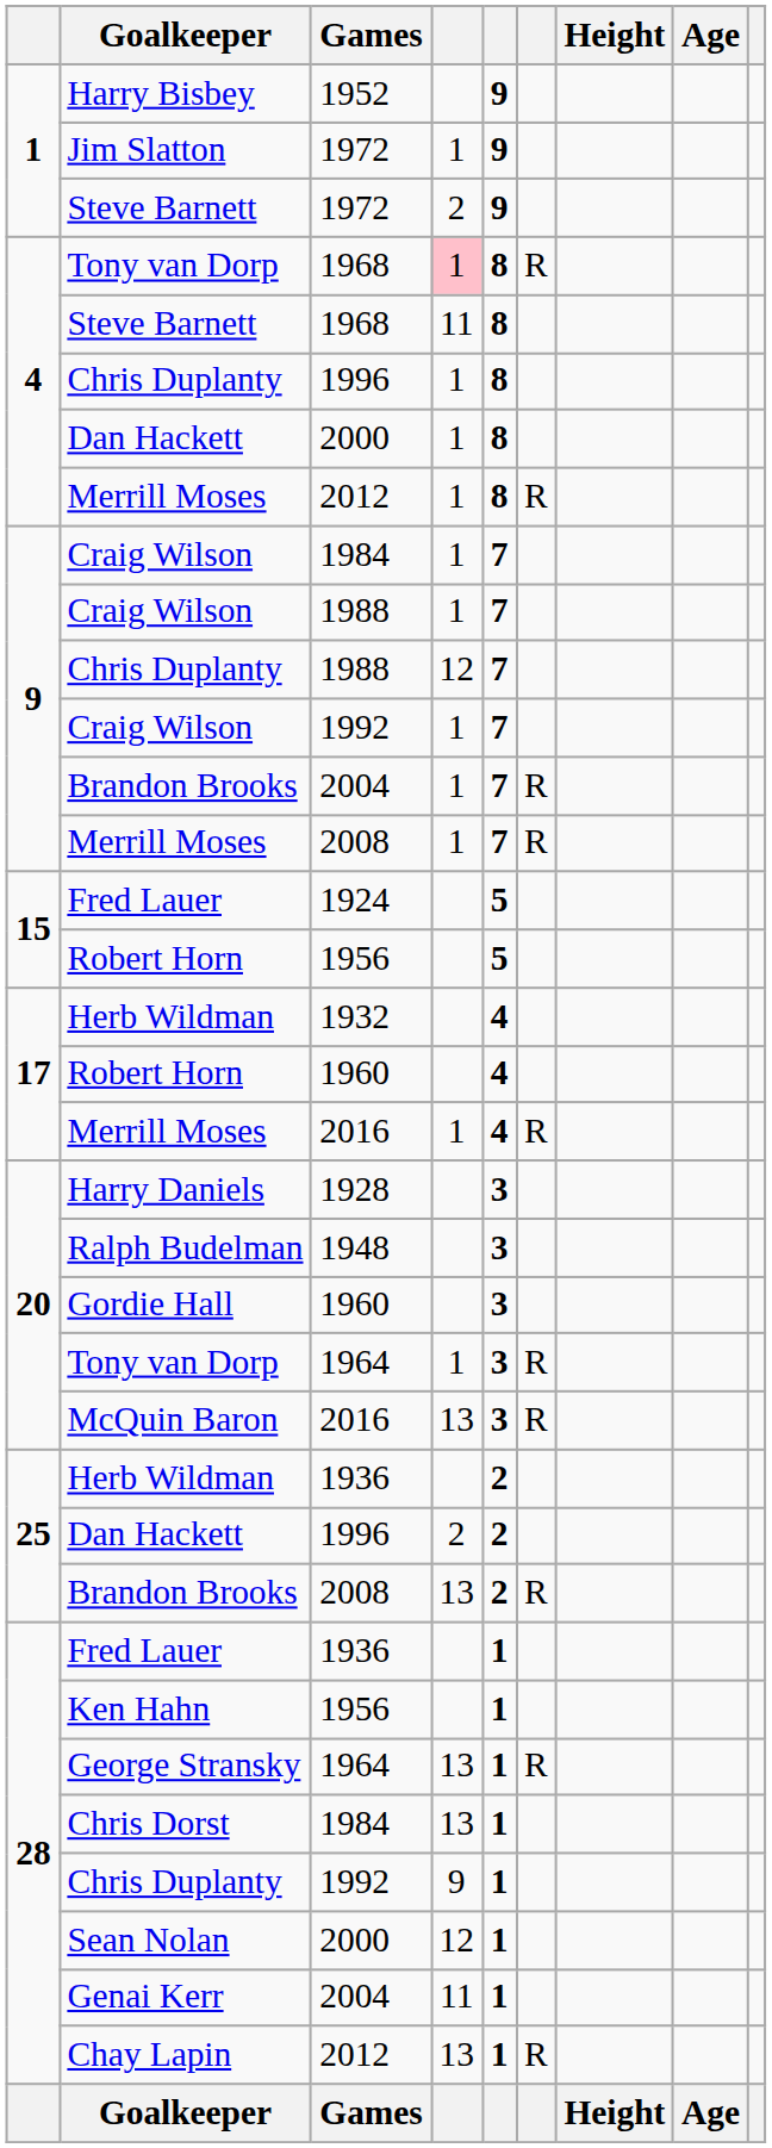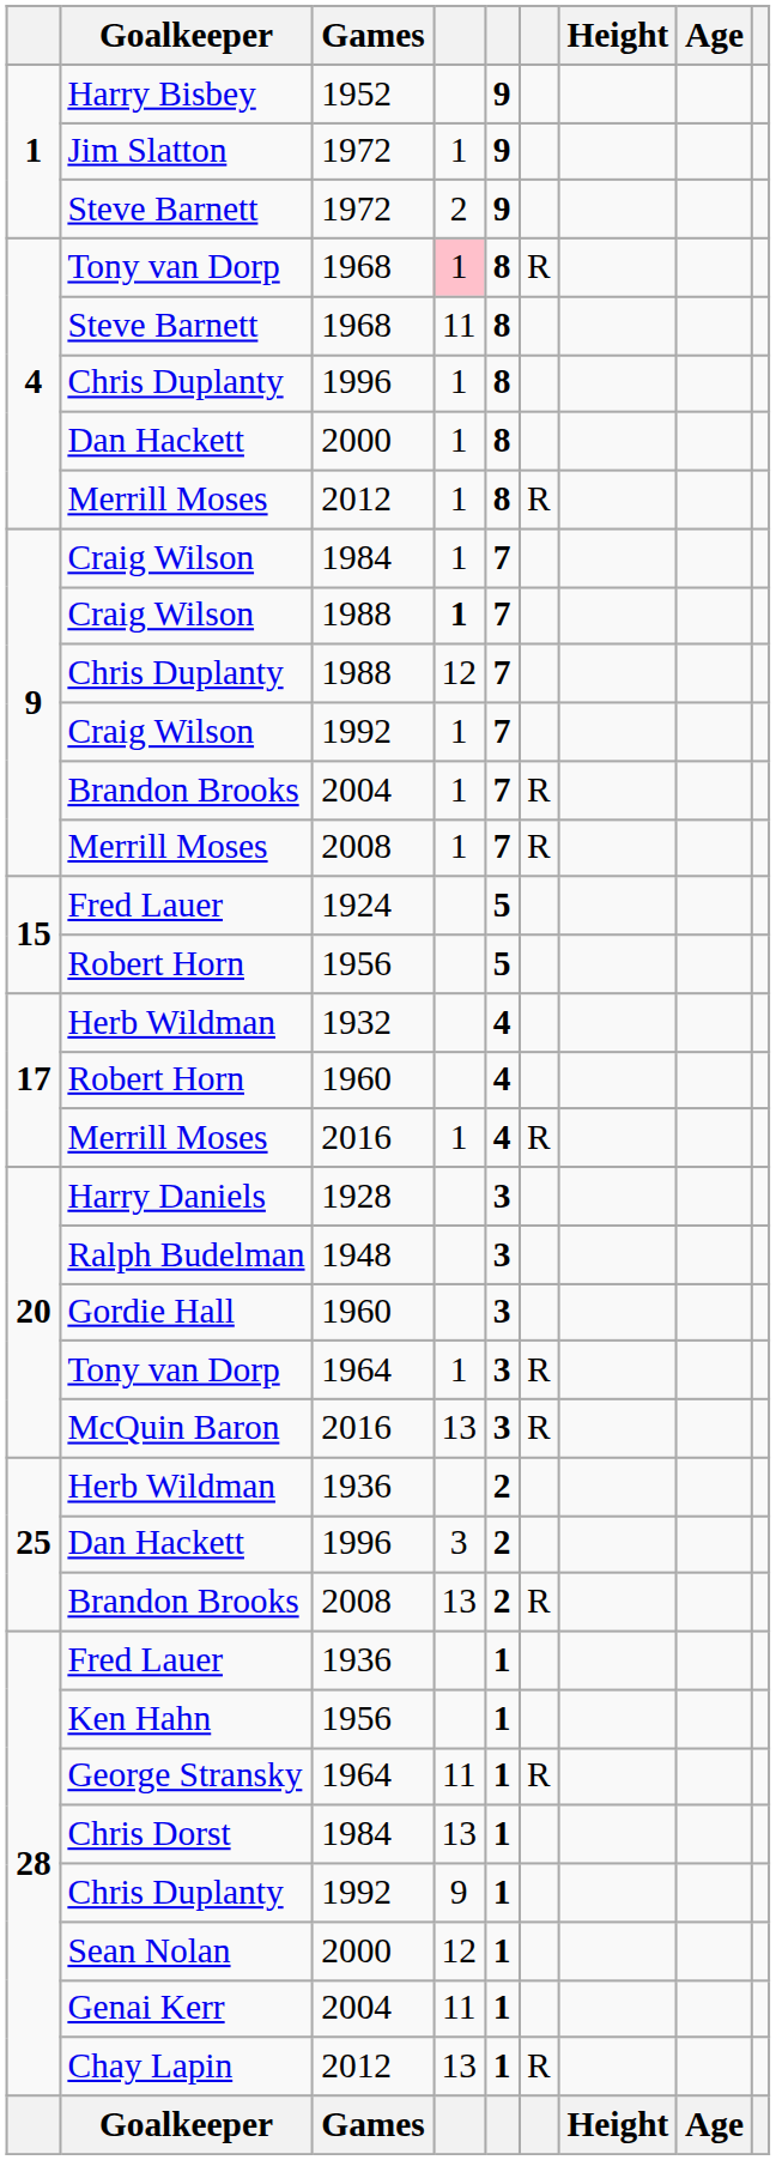Craig Wilson / 1988 | column 4: normal -> bold
Dan Hackett / 1996 | column 4: 2 -> 3
George Stransky | column 4: 13 -> 11
